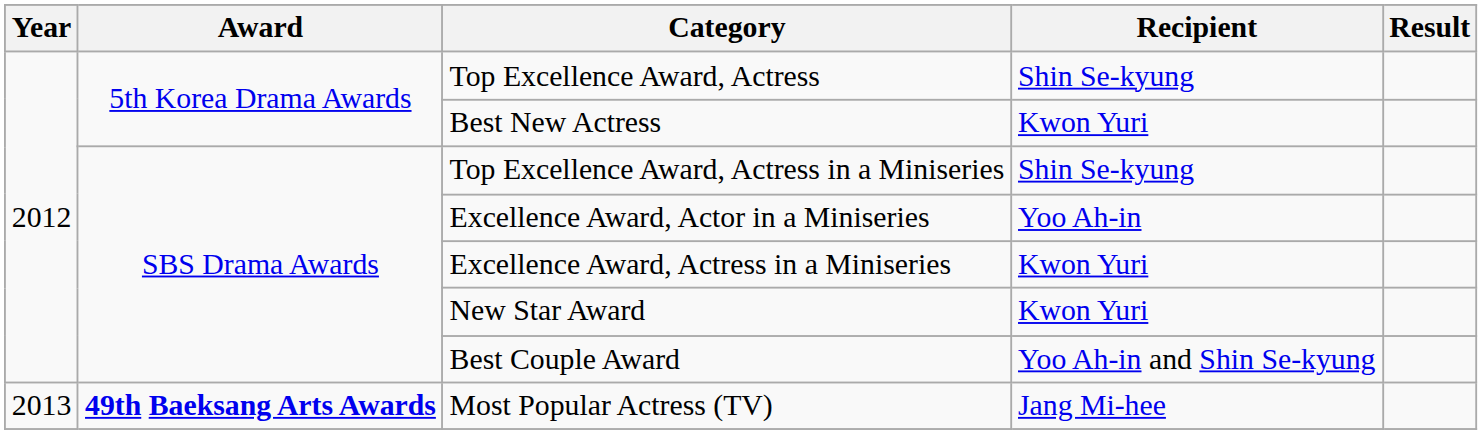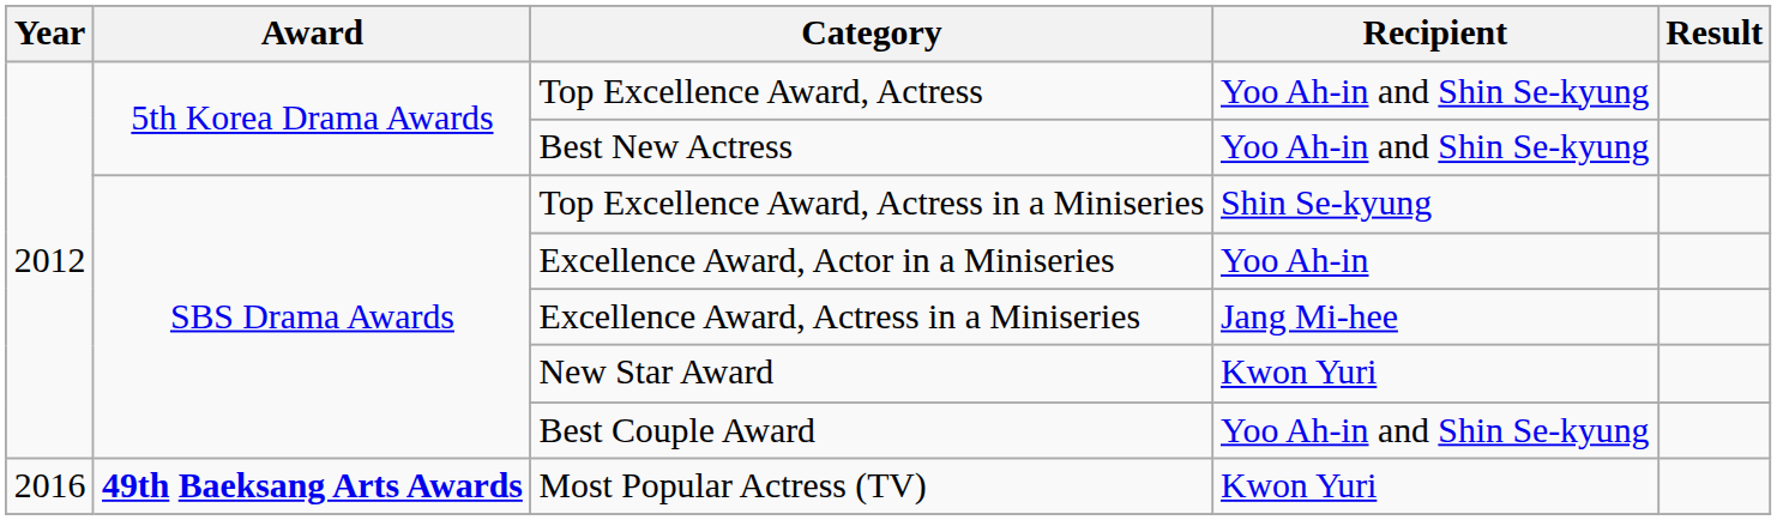Top Excellence Award, Actress | Recipient: Shin Se-kyung -> Yoo Ah-in and Shin Se-kyung
Best New Actress | Recipient: Kwon Yuri -> Yoo Ah-in and Shin Se-kyung
Excellence Award, Actress in a Miniseries | Recipient: Kwon Yuri -> Jang Mi-hee
Most Popular Actress (TV) | Year: 2013 -> 2016
Most Popular Actress (TV) | Recipient: Jang Mi-hee -> Kwon Yuri
